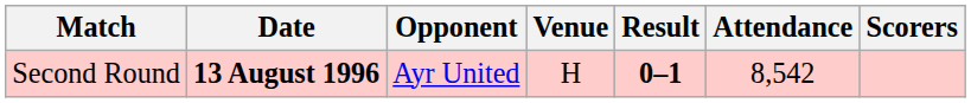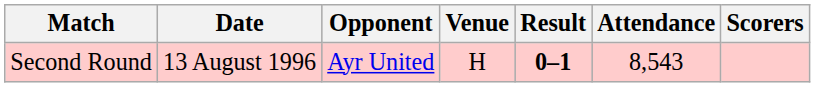Second Round | Date: bold -> normal
Second Round | Attendance: 8,542 -> 8,543
